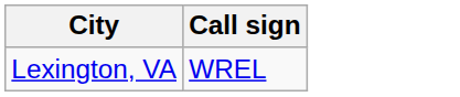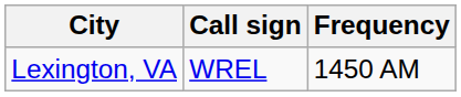+ column: Frequency | 1450 AM
